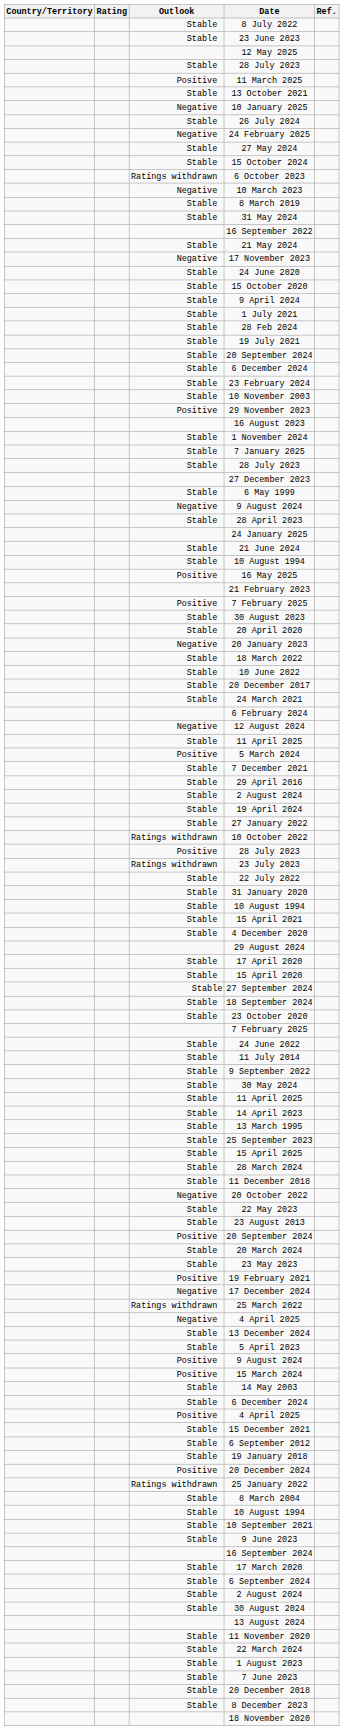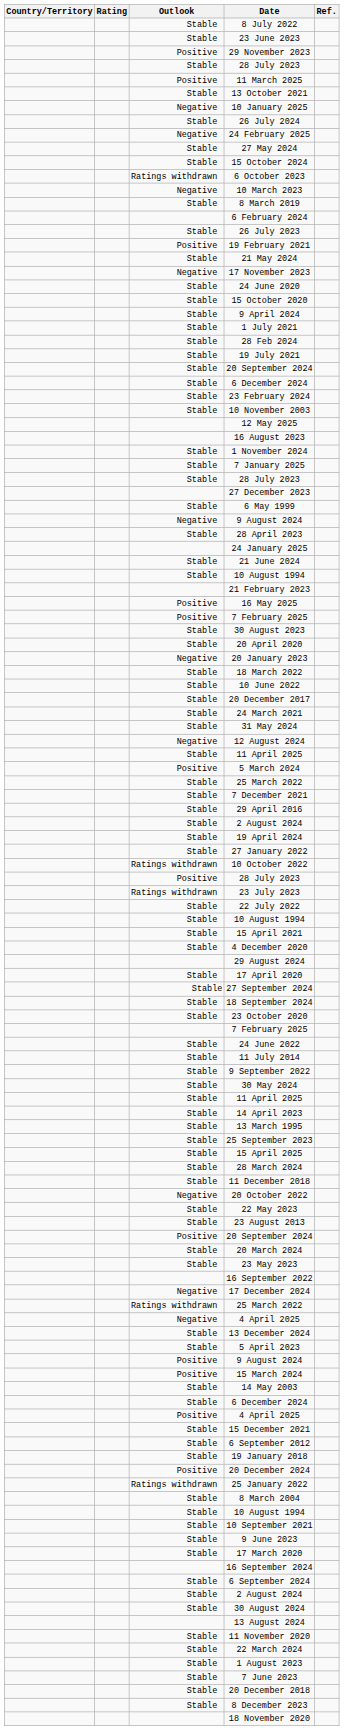rows swapped: 12 May 2025 <-> 29 November 2023
rows swapped: 6 February 2024 <-> 31 May 2024
+ row: Stable | 26 July 2023
rows swapped: 19 February 2021 <-> 16 September 2022
rows swapped: 21 February 2023 <-> 16 May 2025
+ row: Stable | 25 March 2022
- row: Stable | 31 January 2020
- row: Stable | 15 April 2020
rows swapped: 17 March 2020 <-> 16 September 2024
